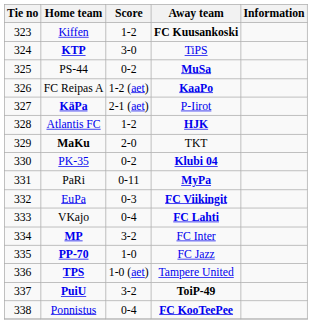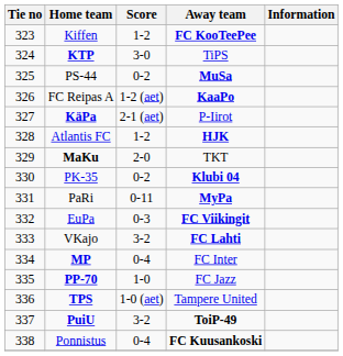Kiffen | Away team: FC Kuusankoski -> FC KooTeePee
VKajo | Score: 0-4 -> 3-2
MP | Score: 3-2 -> 0-4
Ponnistus | Away team: FC KooTeePee -> FC Kuusankoski
